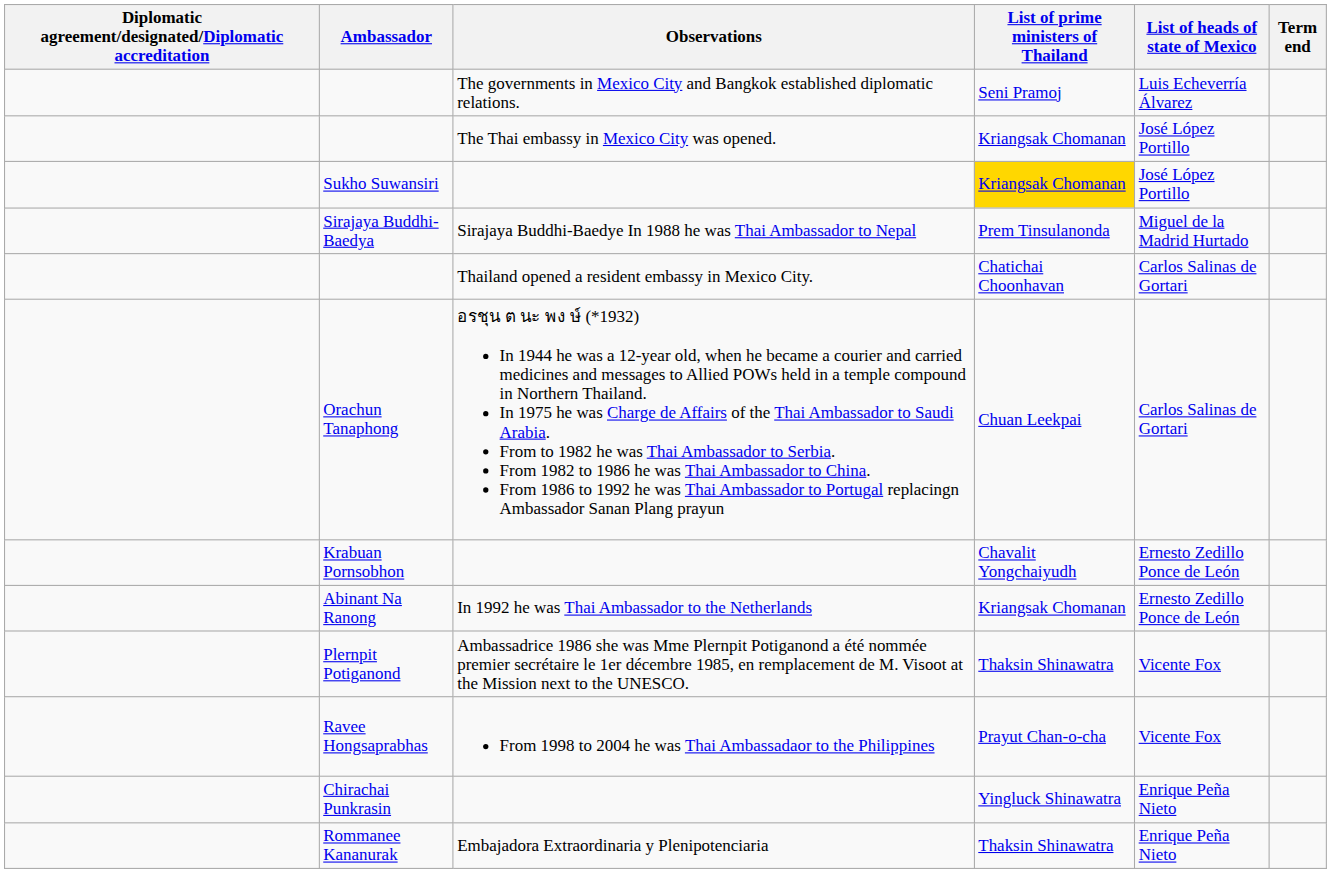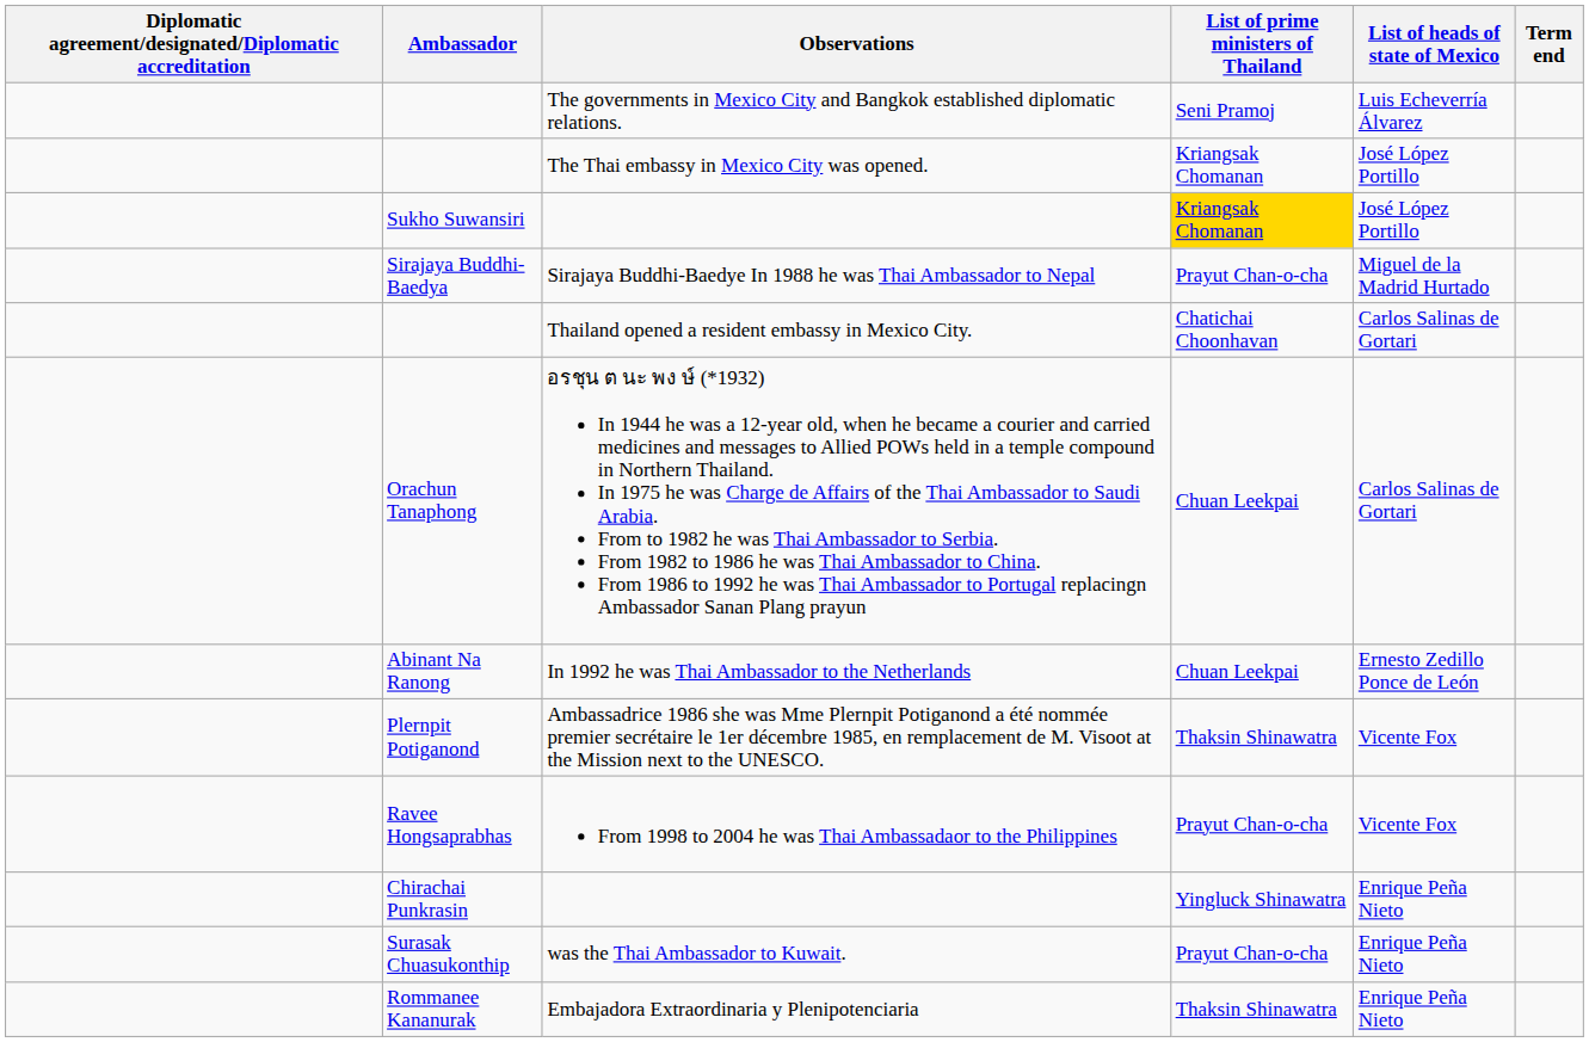Sirajaya Buddhi-Baedya | List of prime ministers of Thailand: Prem Tinsulanonda -> Prayut Chan-o-cha
- row: Krabuan Pornsobhon | Chavalit Yongchaiyudh | Ernesto Zedillo Ponce de León
Abinant Na Ranong | List of prime ministers of Thailand: Kriangsak Chomanan -> Chuan Leekpai
+ row: Surasak Chuasukonthip | was the Thai Ambassador to Kuwait. | Prayut Chan-o-cha | Enrique Peña Nieto
